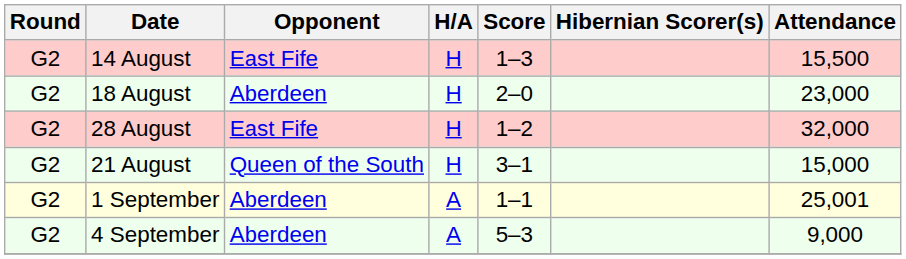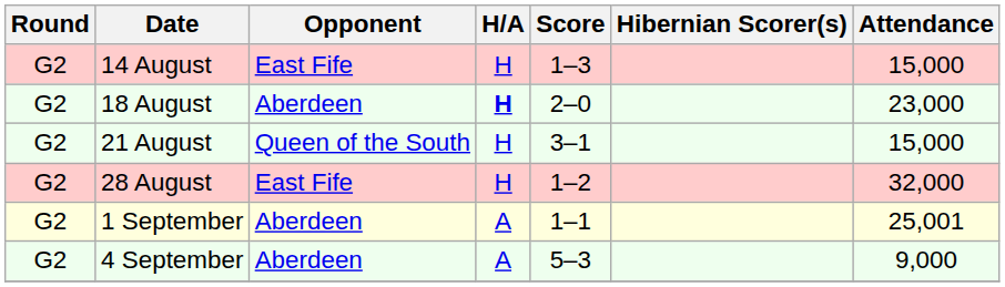14 August | Attendance: 15,500 -> 15,000
18 August | H/A: normal -> bold
rows swapped: 21 August <-> 28 August
